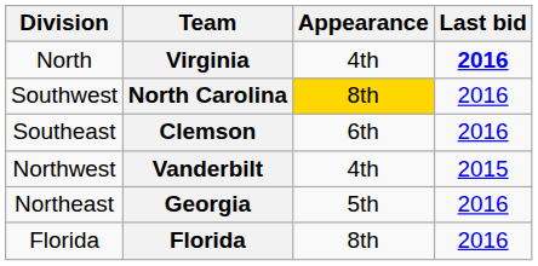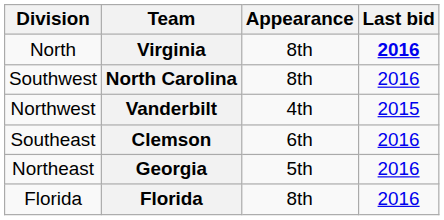Virginia | Appearance: 4th -> 8th
North Carolina | Appearance: gold background -> no background
rows swapped: Vanderbilt <-> Clemson
